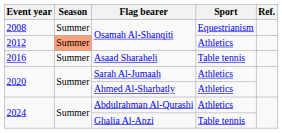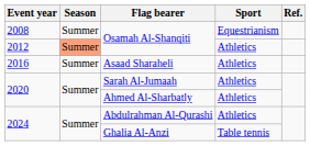Asaad Sharaheli | Sport: Table tennis -> Athletics
